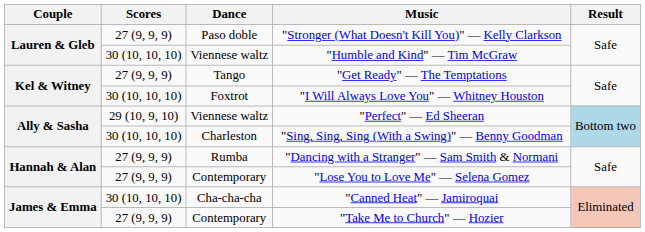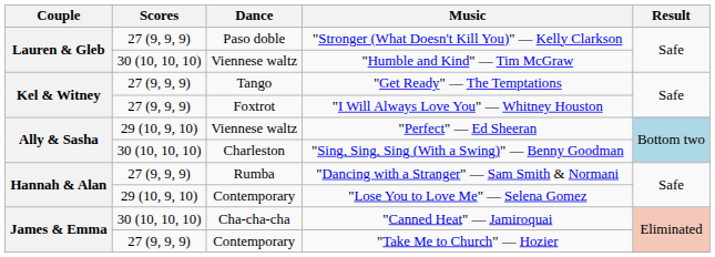"I Will Always Love You" — Whitney Houston | Scores: 30 (10, 10, 10) -> 27 (9, 9, 9)
"Lose You to Love Me" — Selena Gomez | Scores: 27 (9, 9, 9) -> 29 (10, 9, 10)
